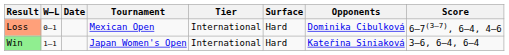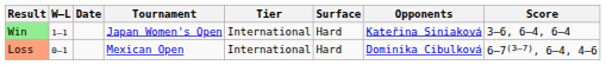rows swapped: Loss <-> Win
